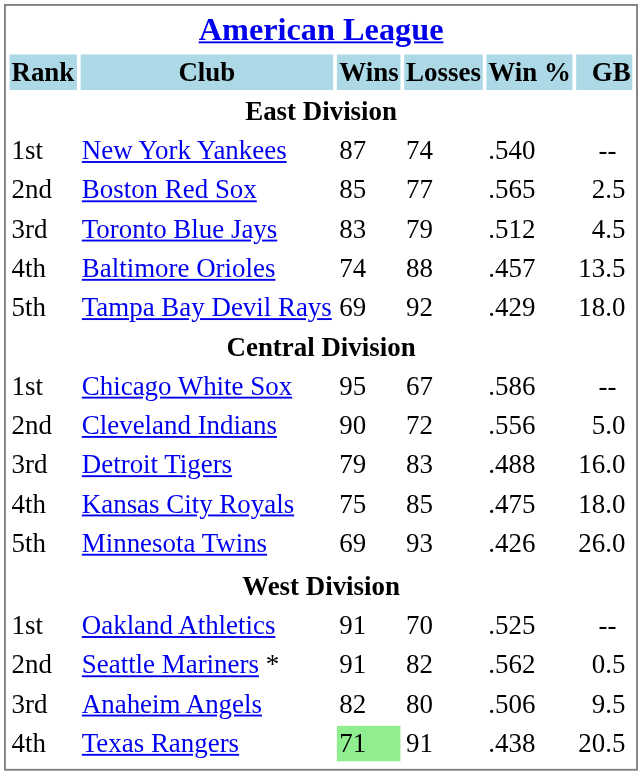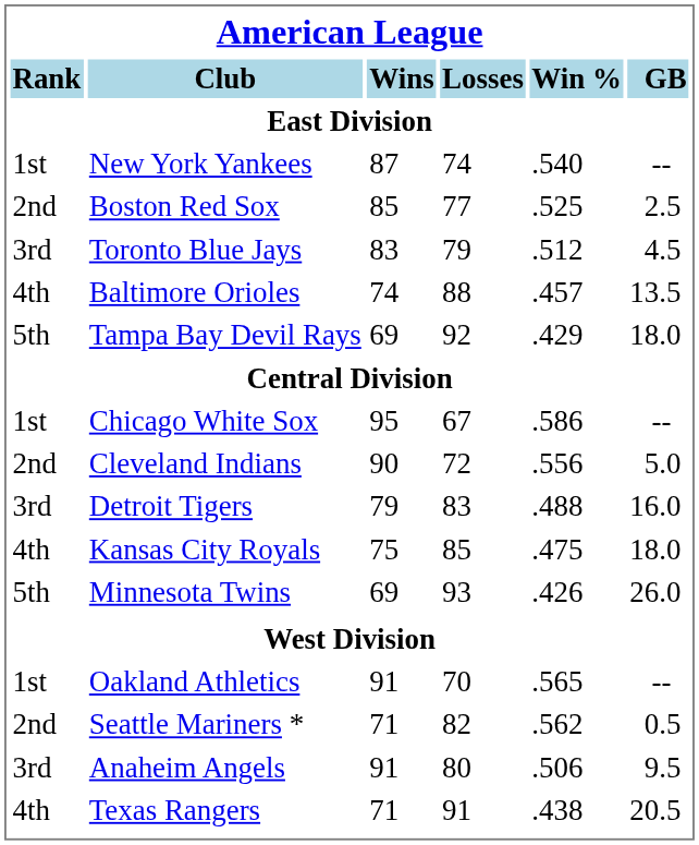Boston Red Sox | Win %: .565 -> .525
Oakland Athletics | Win %: .525 -> .565
Seattle Mariners * | Wins: 91 -> 71
Anaheim Angels | Wins: 82 -> 91
Texas Rangers | Wins: lightgreen background -> no background
